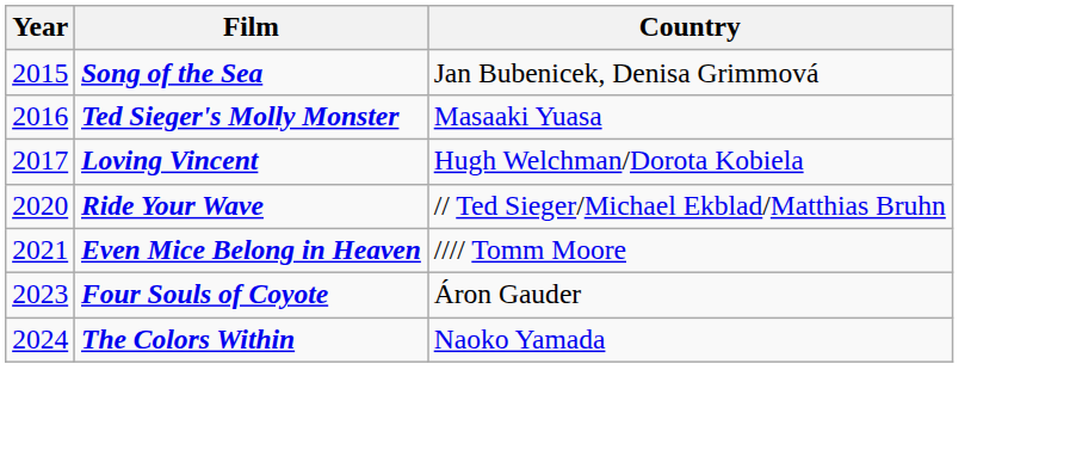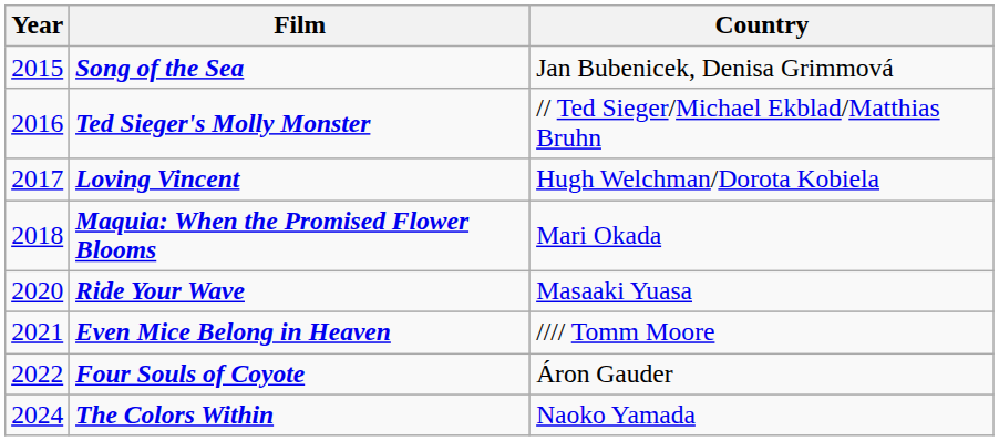Ted Sieger's Molly Monster | Country: Masaaki Yuasa -> // Ted Sieger/Michael Ekblad/Matthias Bruhn
+ row: 2018 | Maquia: When the Promised Flower Blooms | Mari Okada
Ride Your Wave | Country: // Ted Sieger/Michael Ekblad/Matthias Bruhn -> Masaaki Yuasa
Four Souls of Coyote | Year: 2023 -> 2022
